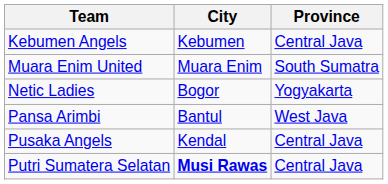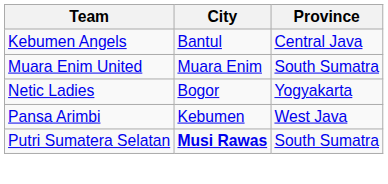Kebumen Angels | City: Kebumen -> Bantul
Pansa Arimbi | City: Bantul -> Kebumen
- row: Pusaka Angels | Kendal | Central Java
Putri Sumatera Selatan | Province: Central Java -> South Sumatra
